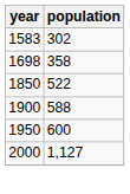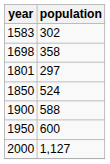+ row: 1801 | 297
1850 | population: 522 -> 524
